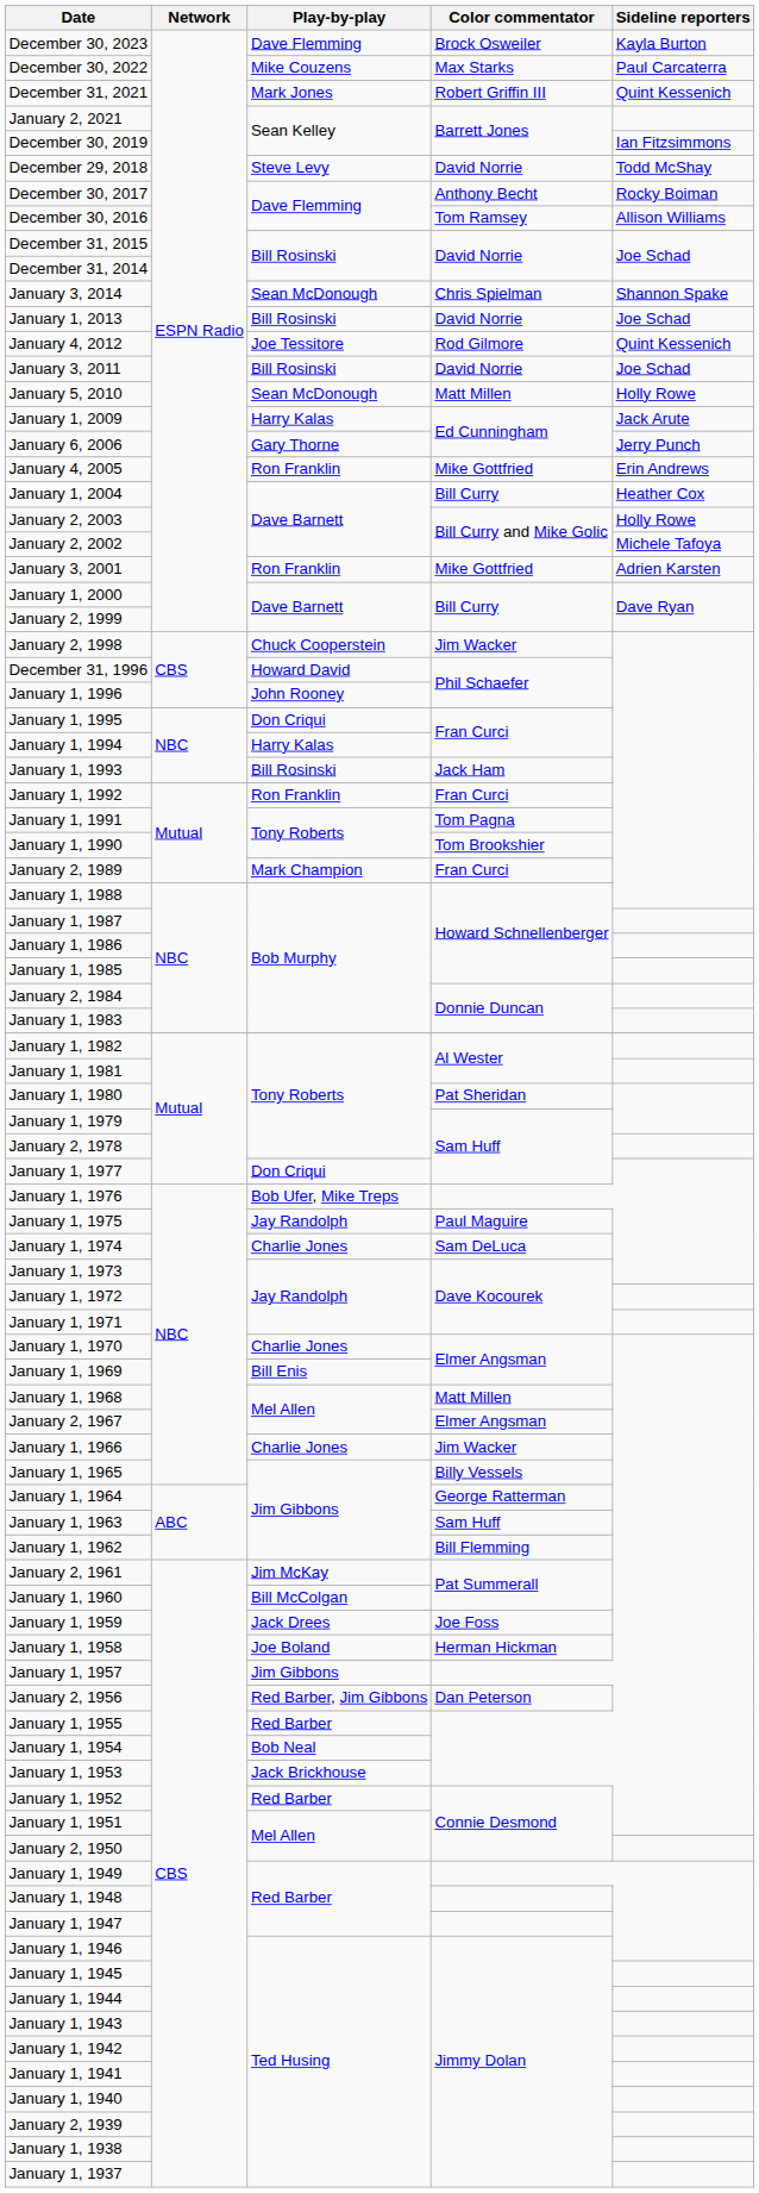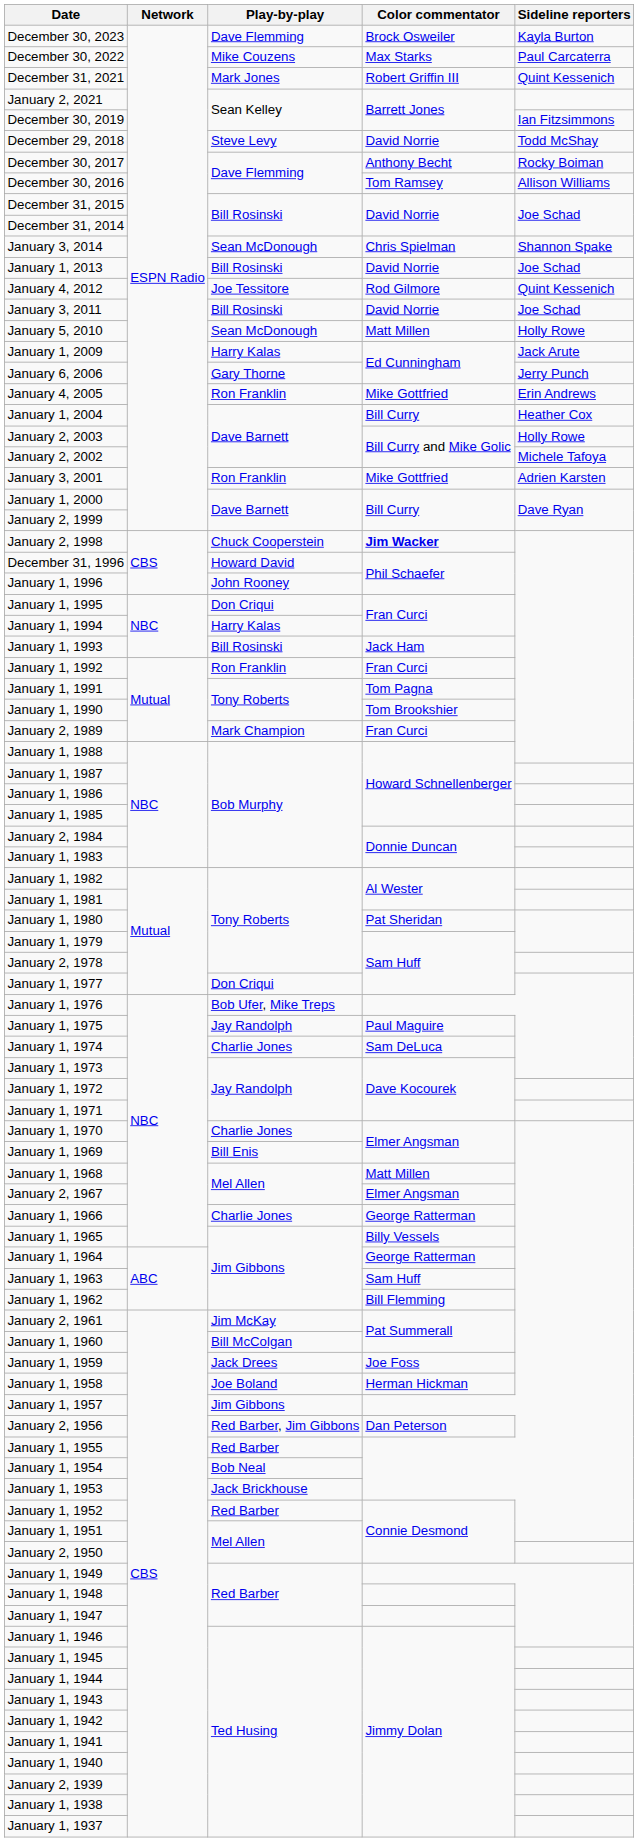January 2, 1998 | Color commentator: normal -> bold
January 1, 1966 | Color commentator: Jim Wacker -> George Ratterman
